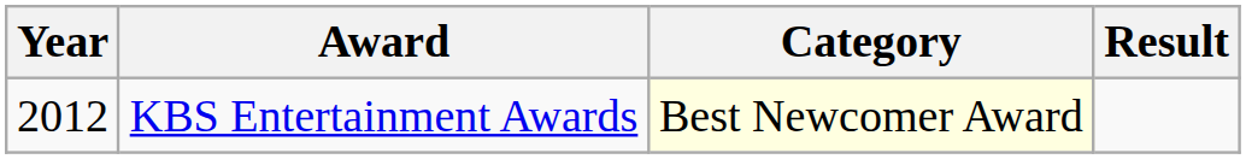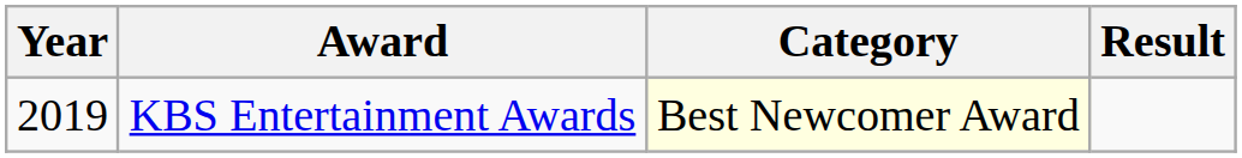KBS Entertainment Awards | Year: 2012 -> 2019
